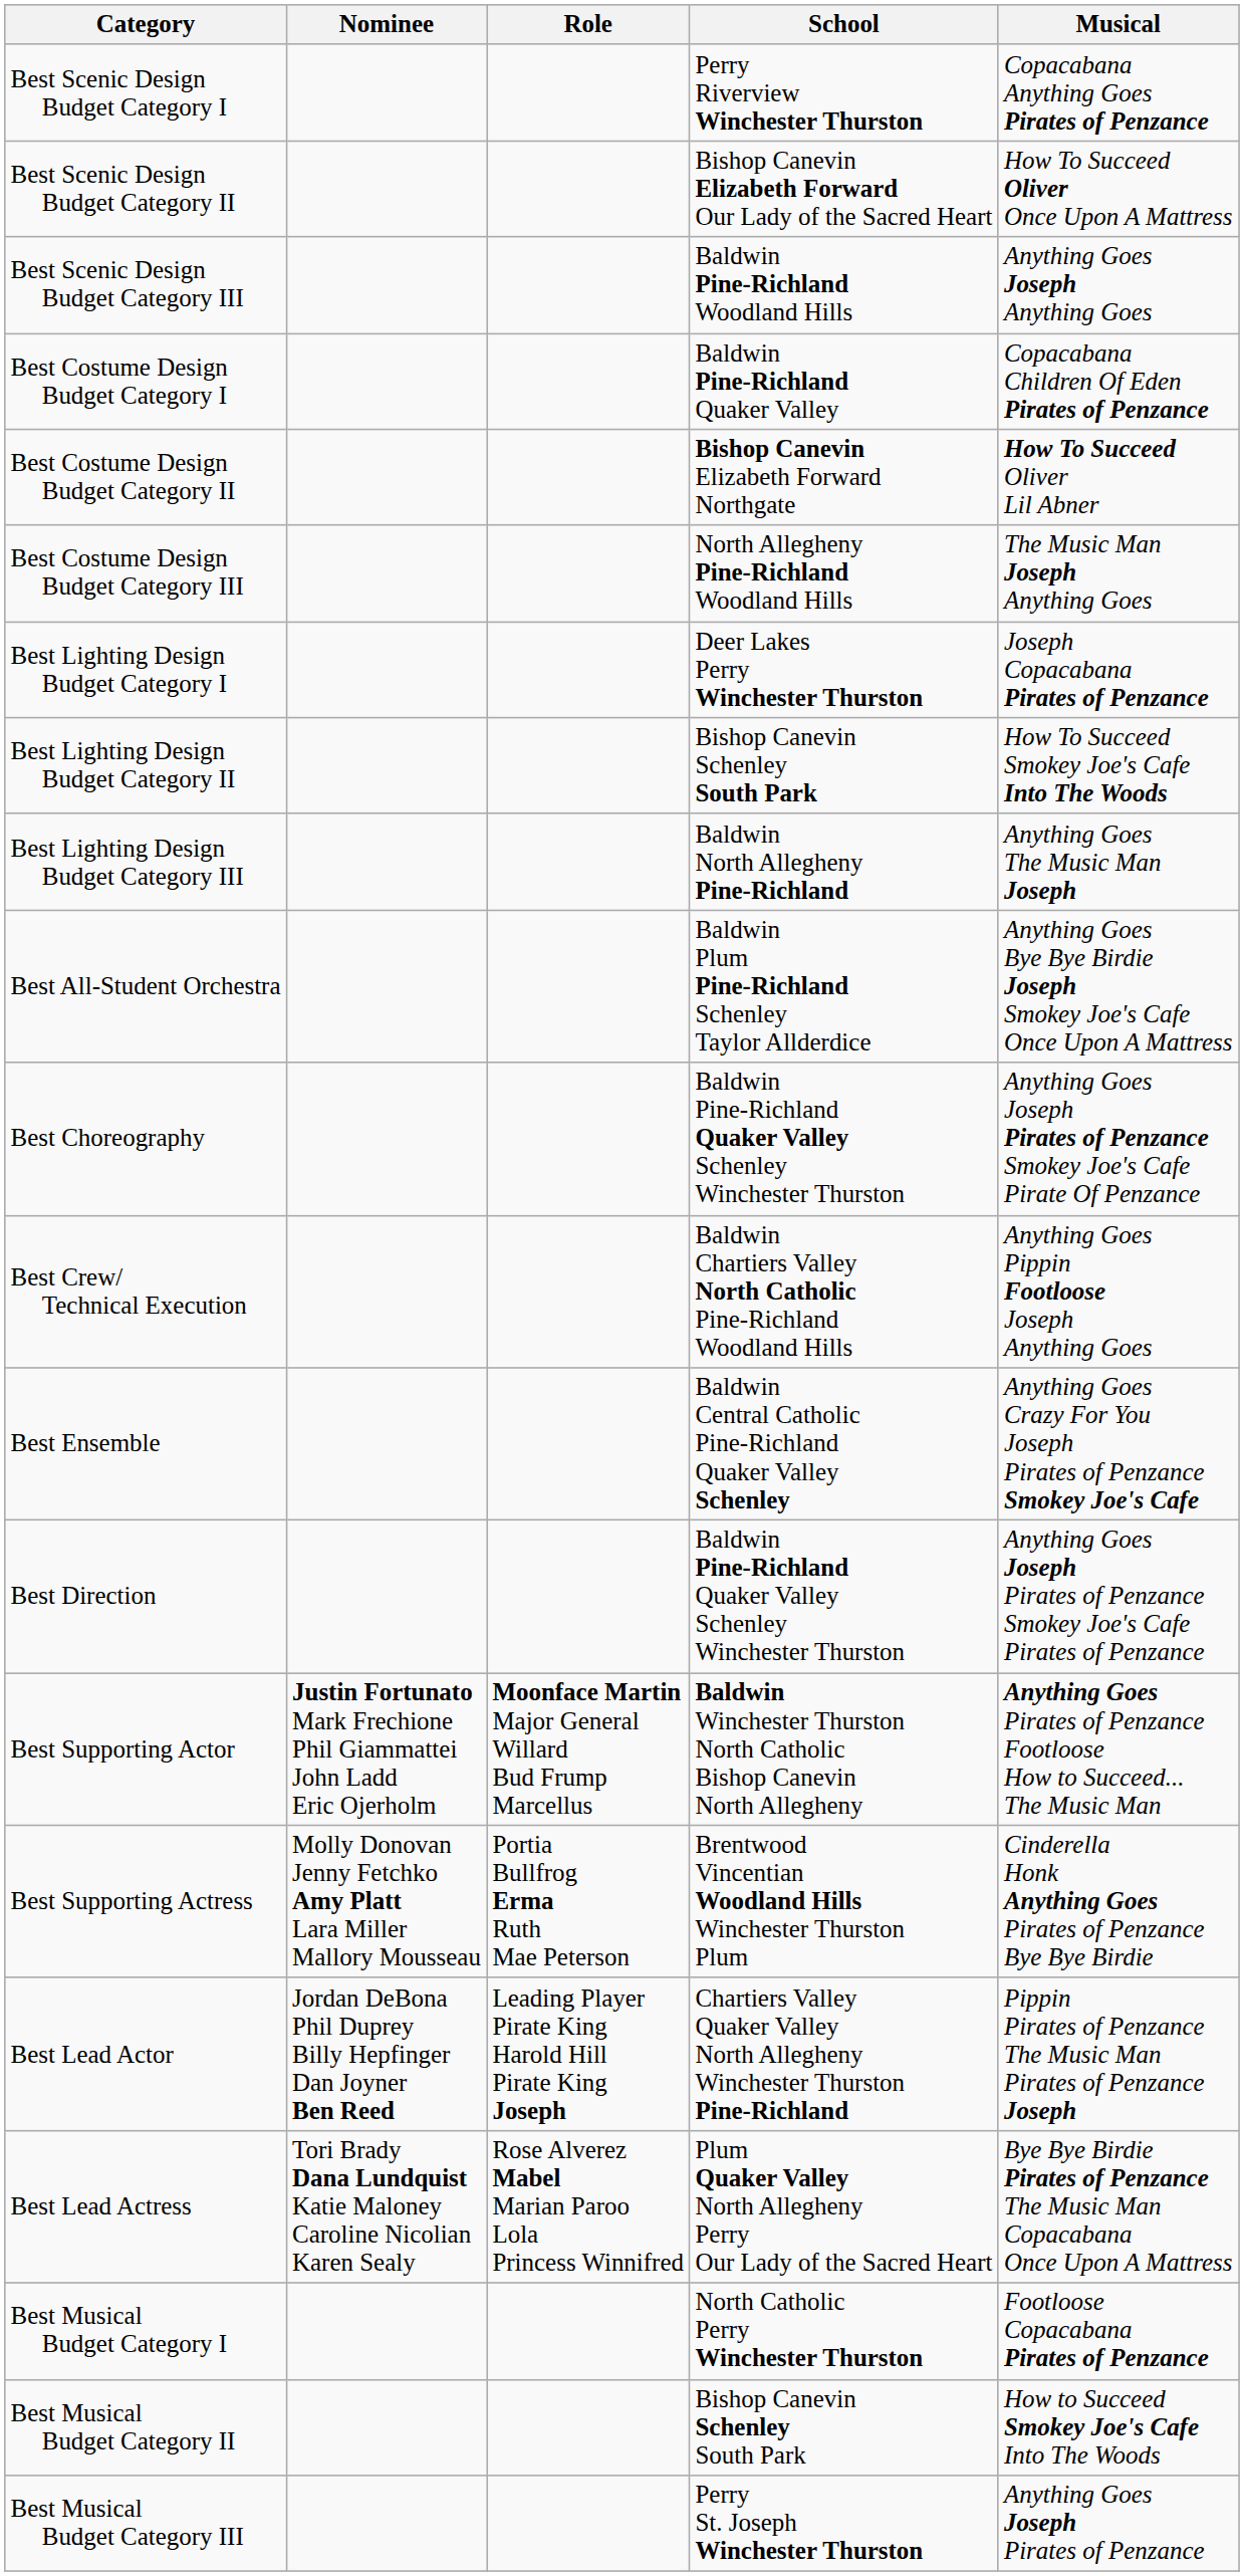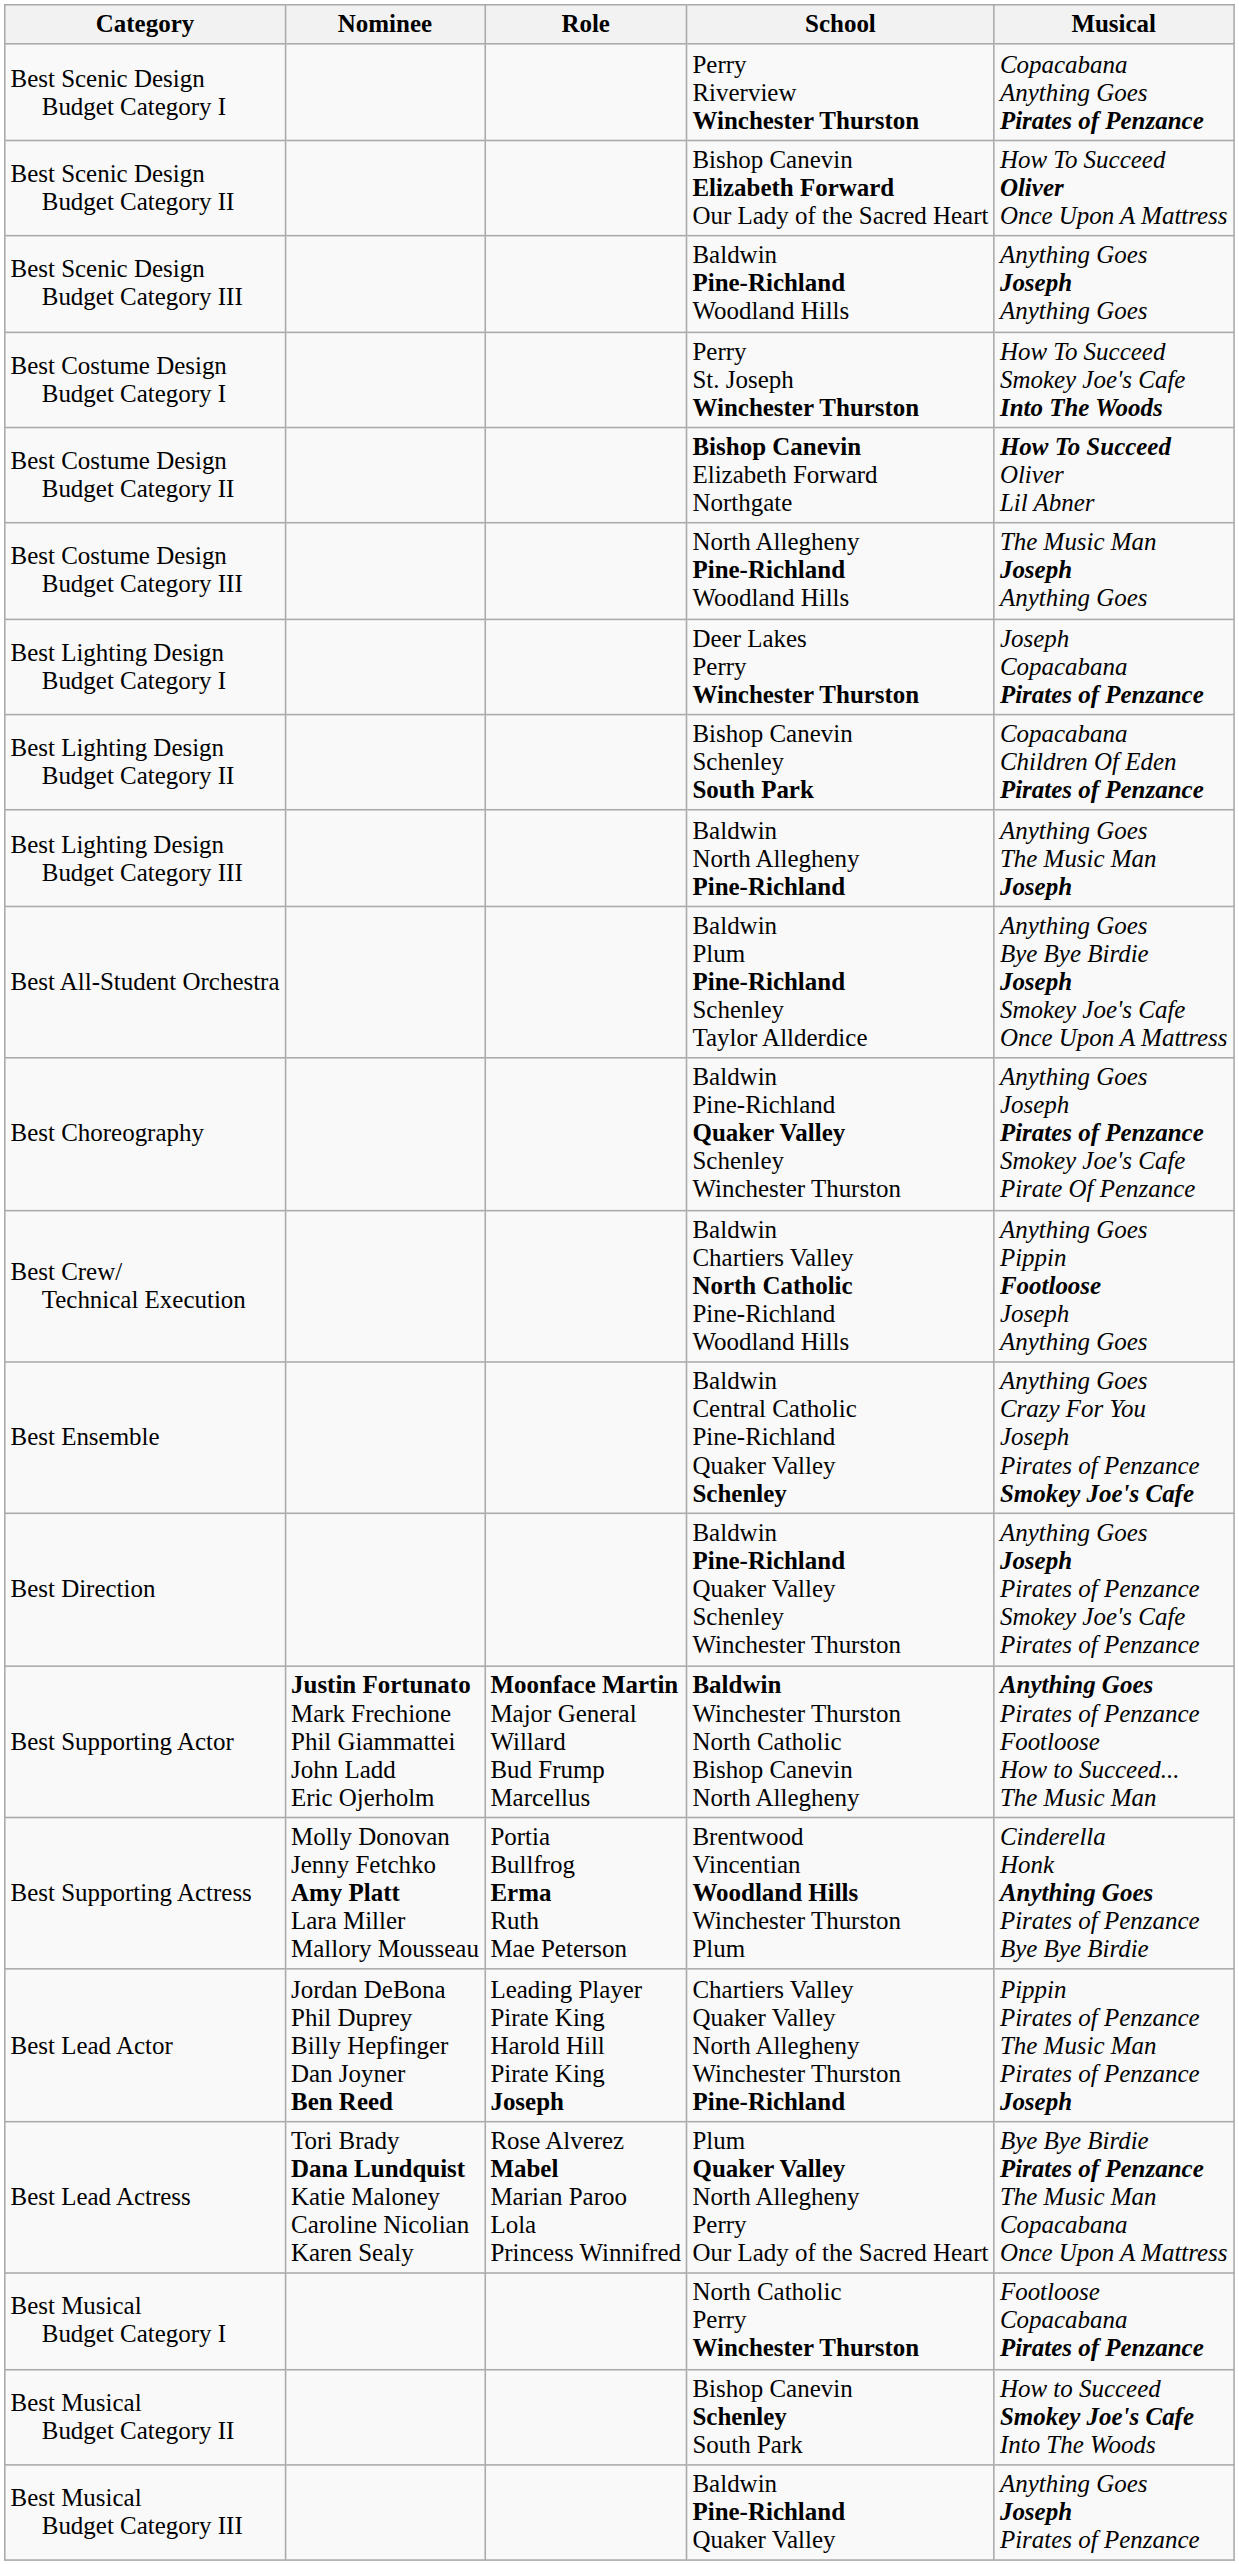Best Costume Design Budget Category I | School: Baldwin Pine-Richland Quaker Valley -> Perry St. Joseph Winchester Thurston
Best Costume Design Budget Category I | Musical: Copacabana Children Of Eden Pirates of Penzance -> How To Succeed Smokey Joe's Cafe Into The Woods
Best Lighting Design Budget Category II | Musical: How To Succeed Smokey Joe's Cafe Into The Woods -> Copacabana Children Of Eden Pirates of Penzance
Best Musical Budget Category III | School: Perry St. Joseph Winchester Thurston -> Baldwin Pine-Richland Quaker Valley
